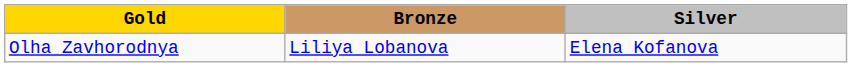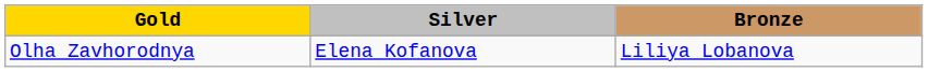columns swapped: Silver <-> Bronze
